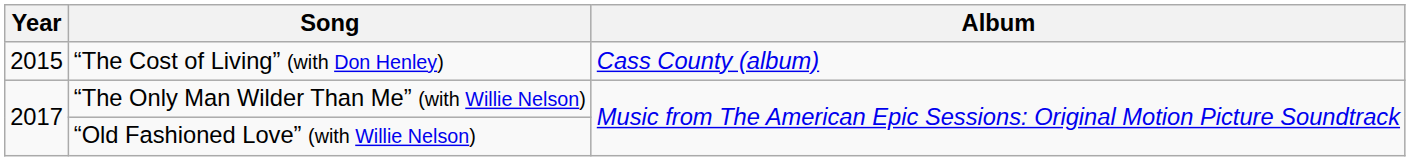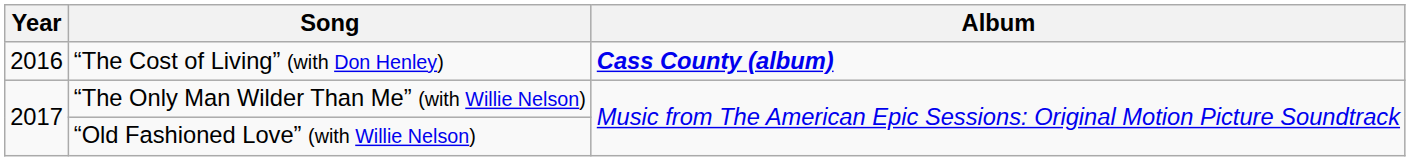“The Cost of Living” (with Don Henley) | Year: 2015 -> 2016
“The Cost of Living” (with Don Henley) | Album: normal -> bold
